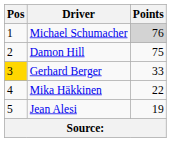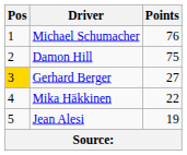Michael Schumacher | Points: lightgrey background -> no background
Gerhard Berger | Points: 33 -> 27
